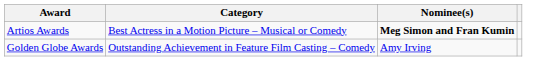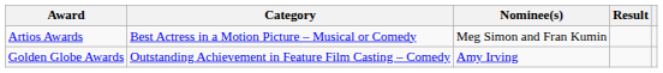+ column: Result
Artios Awards | Nominee(s): bold -> normal
